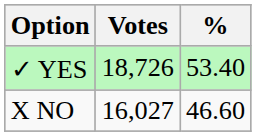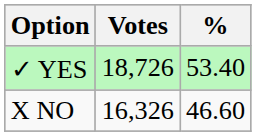X NO | Votes: 16,027 -> 16,326
